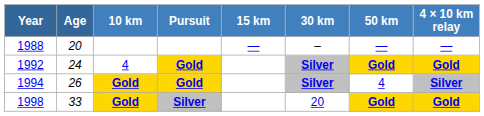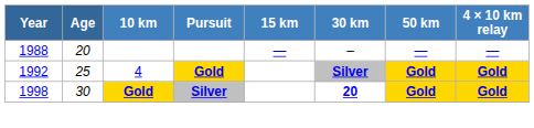1992 | Age: 24 -> 25
- row: 1994 | 26 | Gold | Gold | Silver | 4 | Silver
1998 | Age: 33 -> 30
1998 | 30 km: normal -> bold
